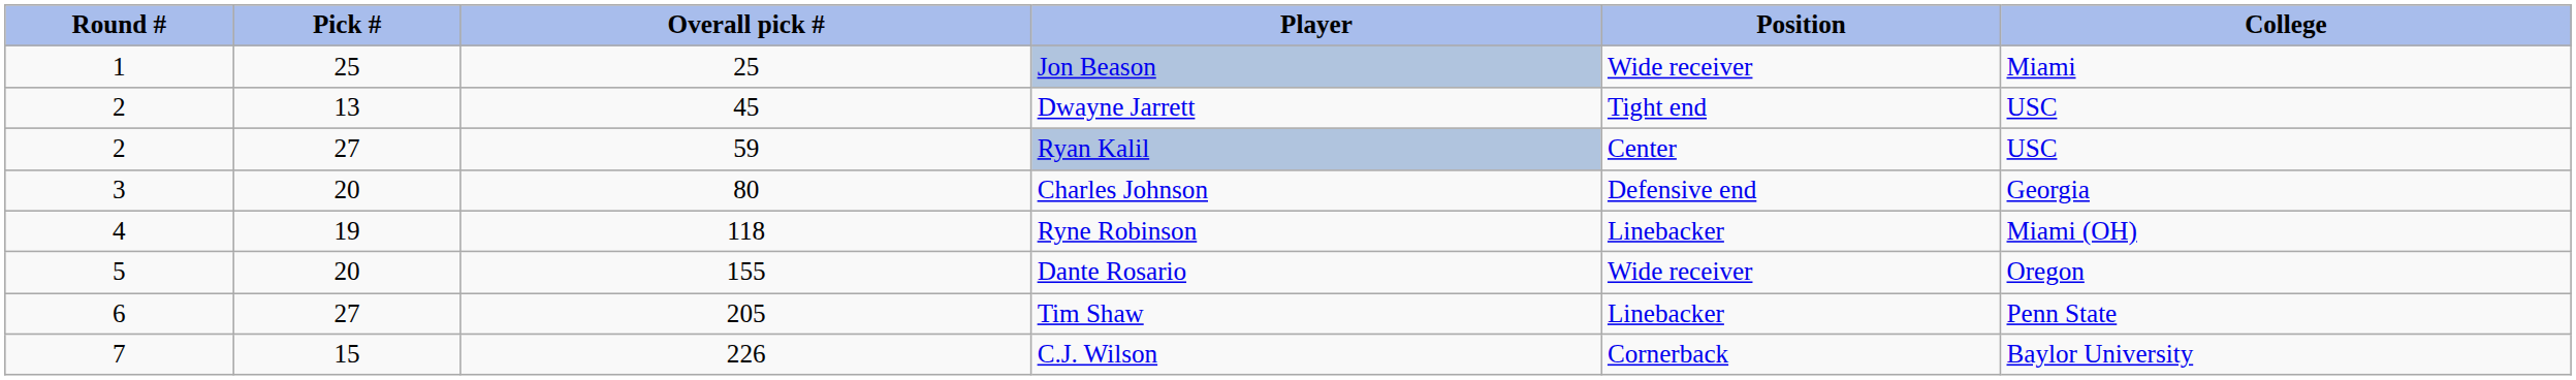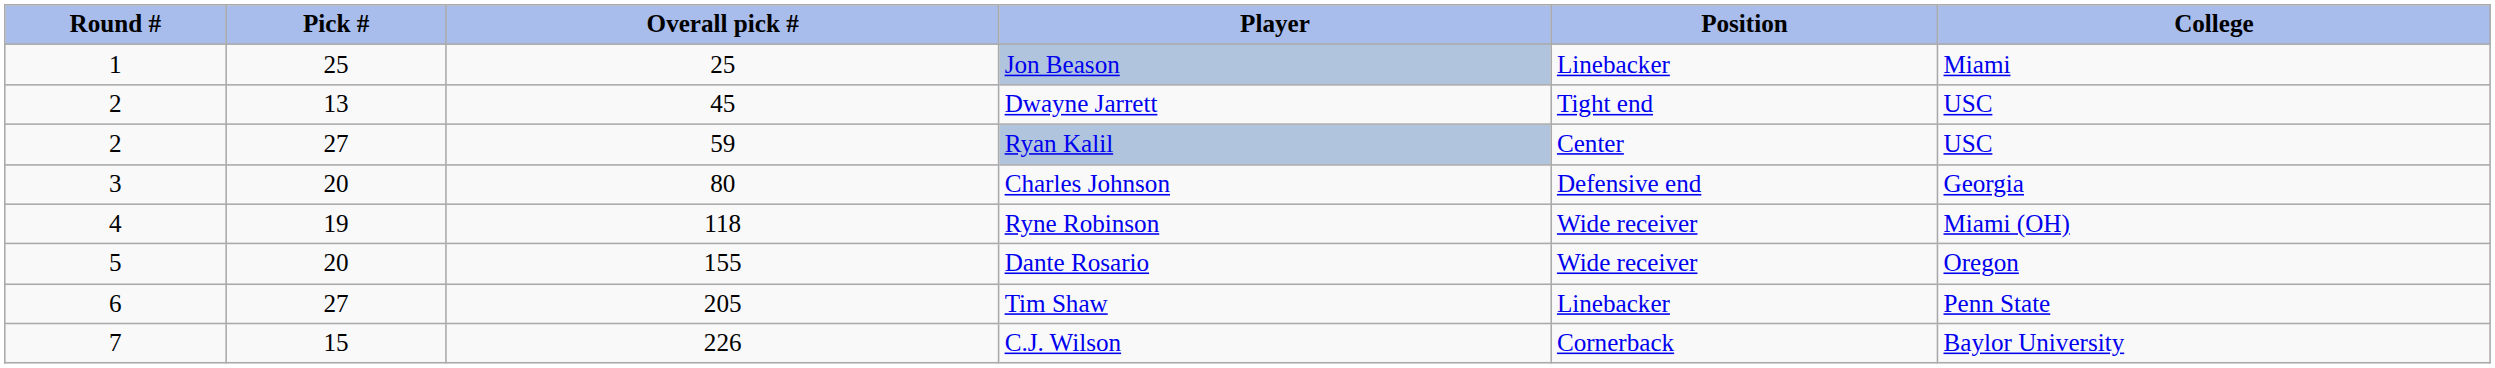Jon Beason | Position: Wide receiver -> Linebacker
Ryne Robinson | Position: Linebacker -> Wide receiver
